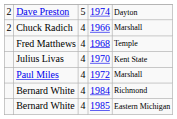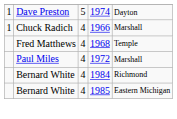1974 | column 1: 2 -> 1
1966 | column 1: 2 -> 1
- row: Julius Livas | 4 | 1970 | Kent State
